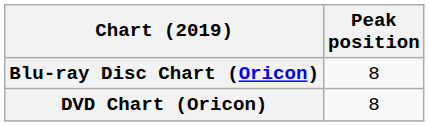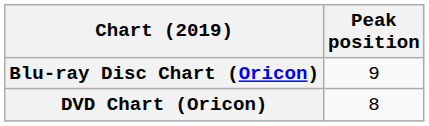Blu-ray Disc Chart (Oricon) | Peak position: 8 -> 9
